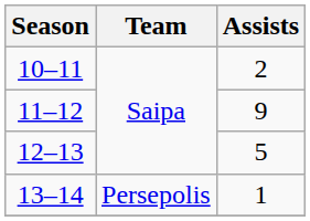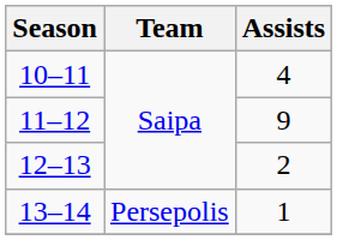10–11 | Assists: 2 -> 4
12–13 | Assists: 5 -> 2
